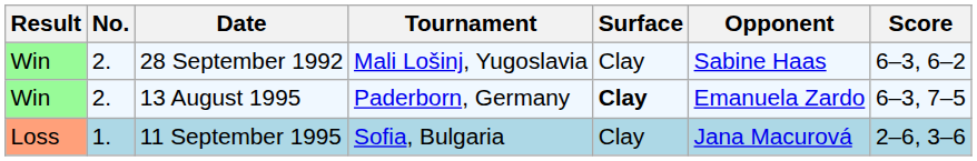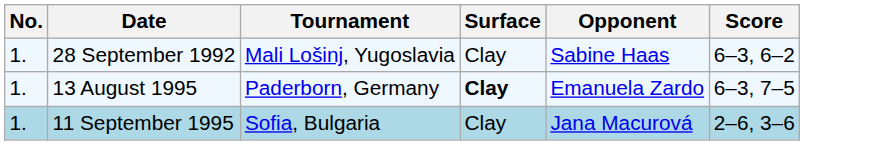- column: Result | Win | Win | Loss
28 September 1992 | No.: 2. -> 1.
13 August 1995 | No.: 2. -> 1.
